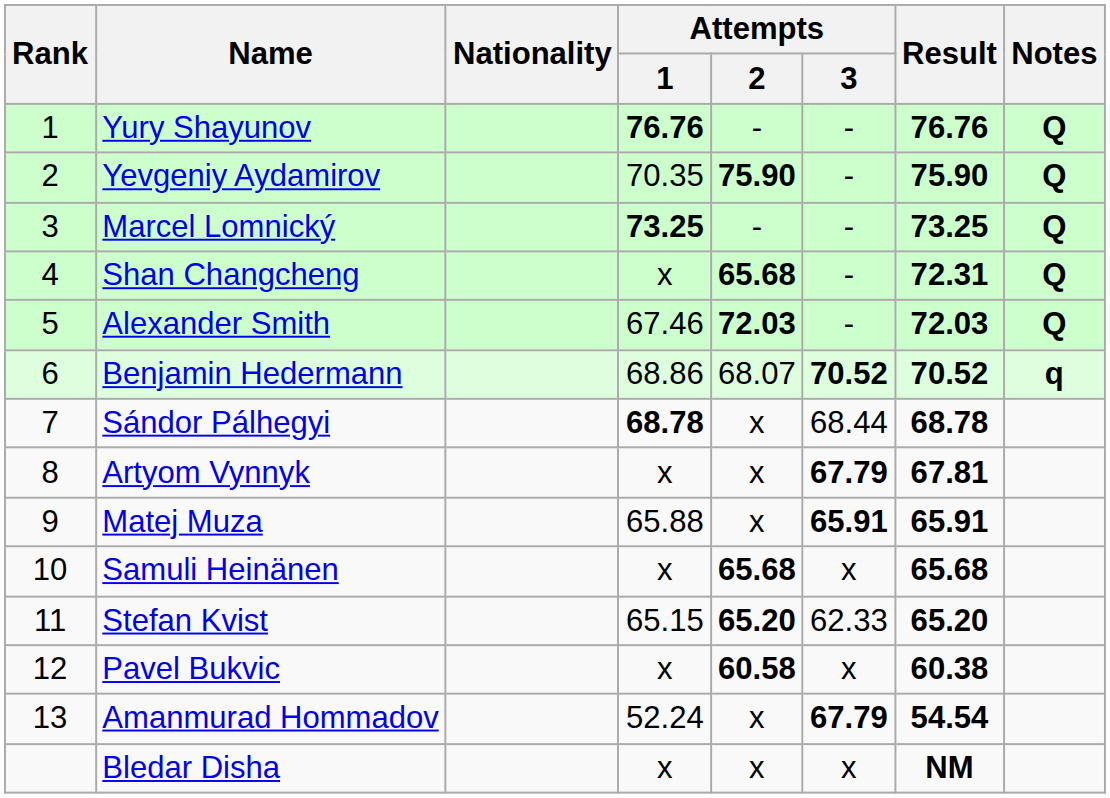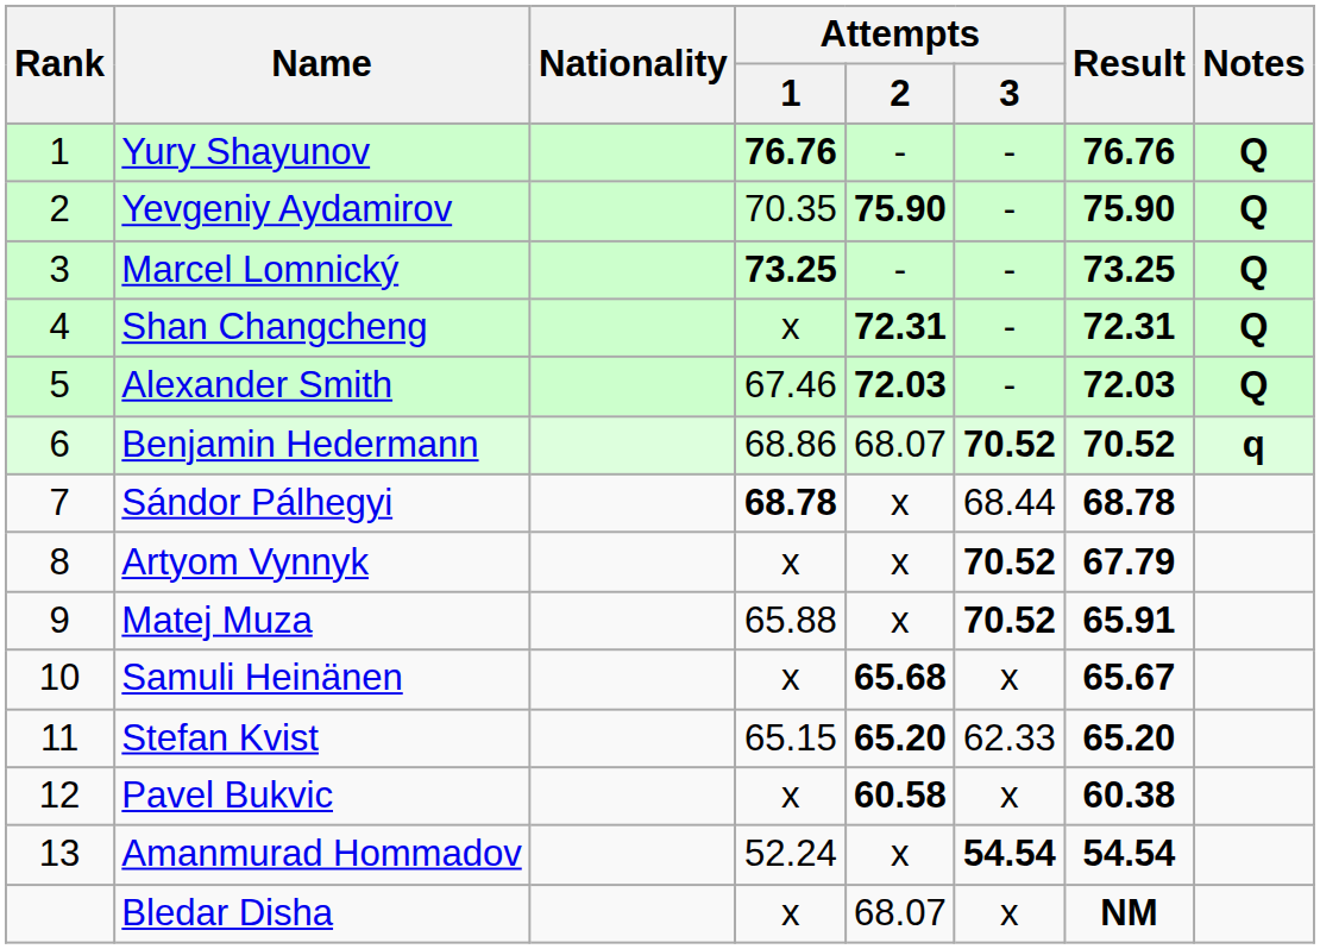Shan Changcheng | Attempts / 2: 65.68 -> 72.31
Artyom Vynnyk | Attempts / 3: 67.79 -> 70.52
Artyom Vynnyk | Result: 67.81 -> 67.79
Matej Muza | Attempts / 3: 65.91 -> 70.52
Samuli Heinänen | Result: 65.68 -> 65.67
Amanmurad Hommadov | Attempts / 3: 67.79 -> 54.54
Bledar Disha | Attempts / 2: x -> 68.07
